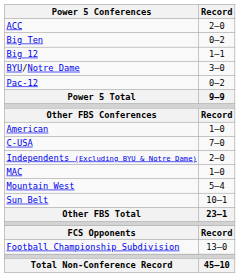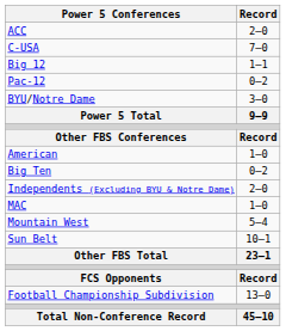rows swapped: Big Ten <-> C-USA
rows swapped: BYU/Notre Dame <-> Pac-12
